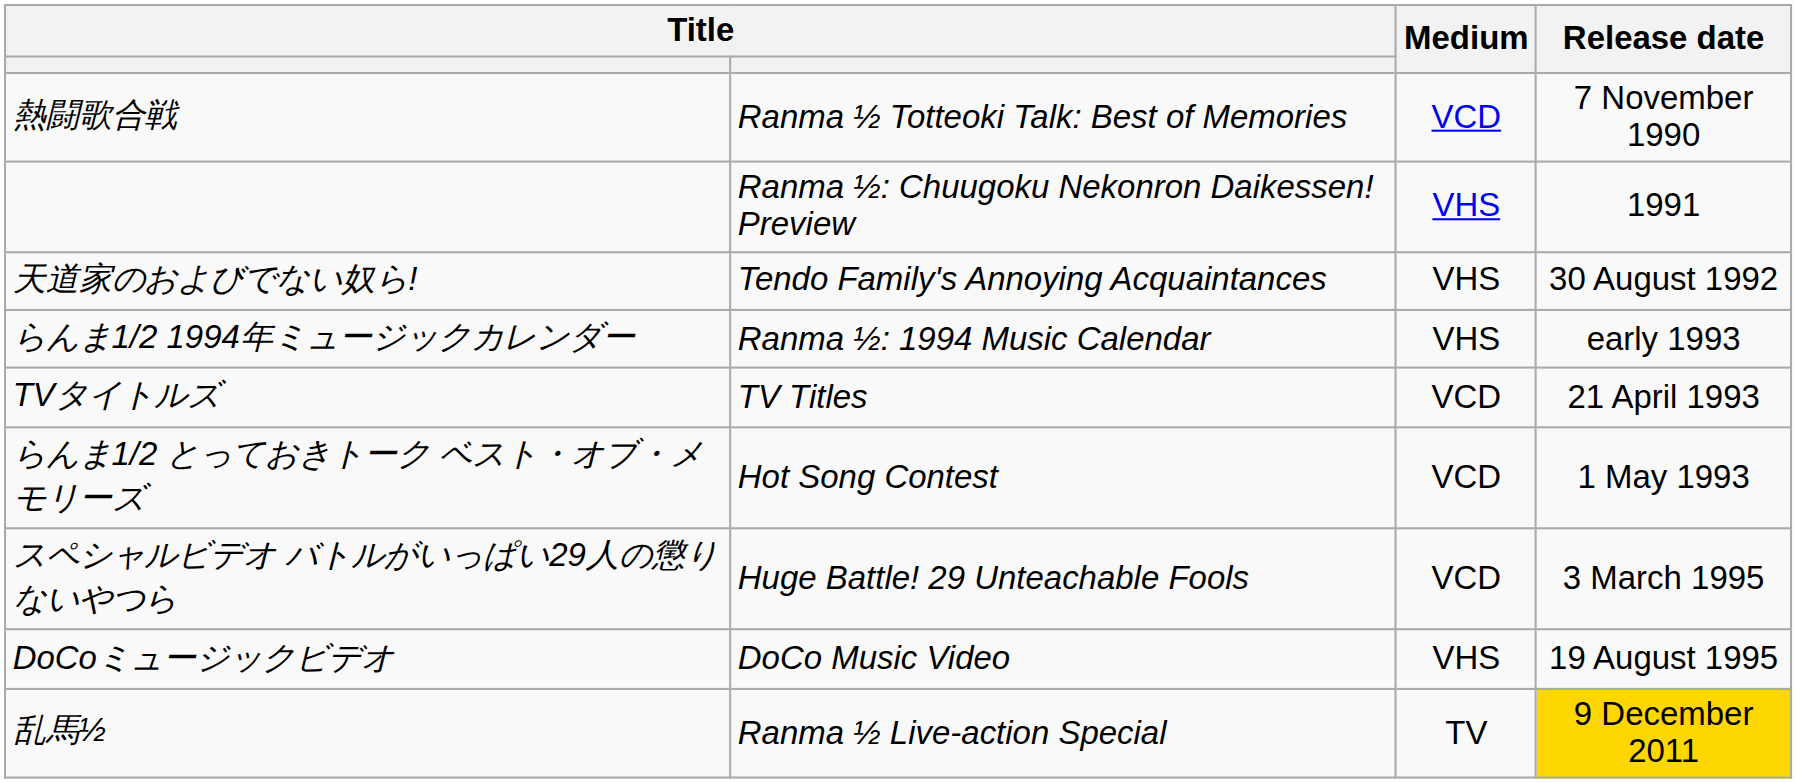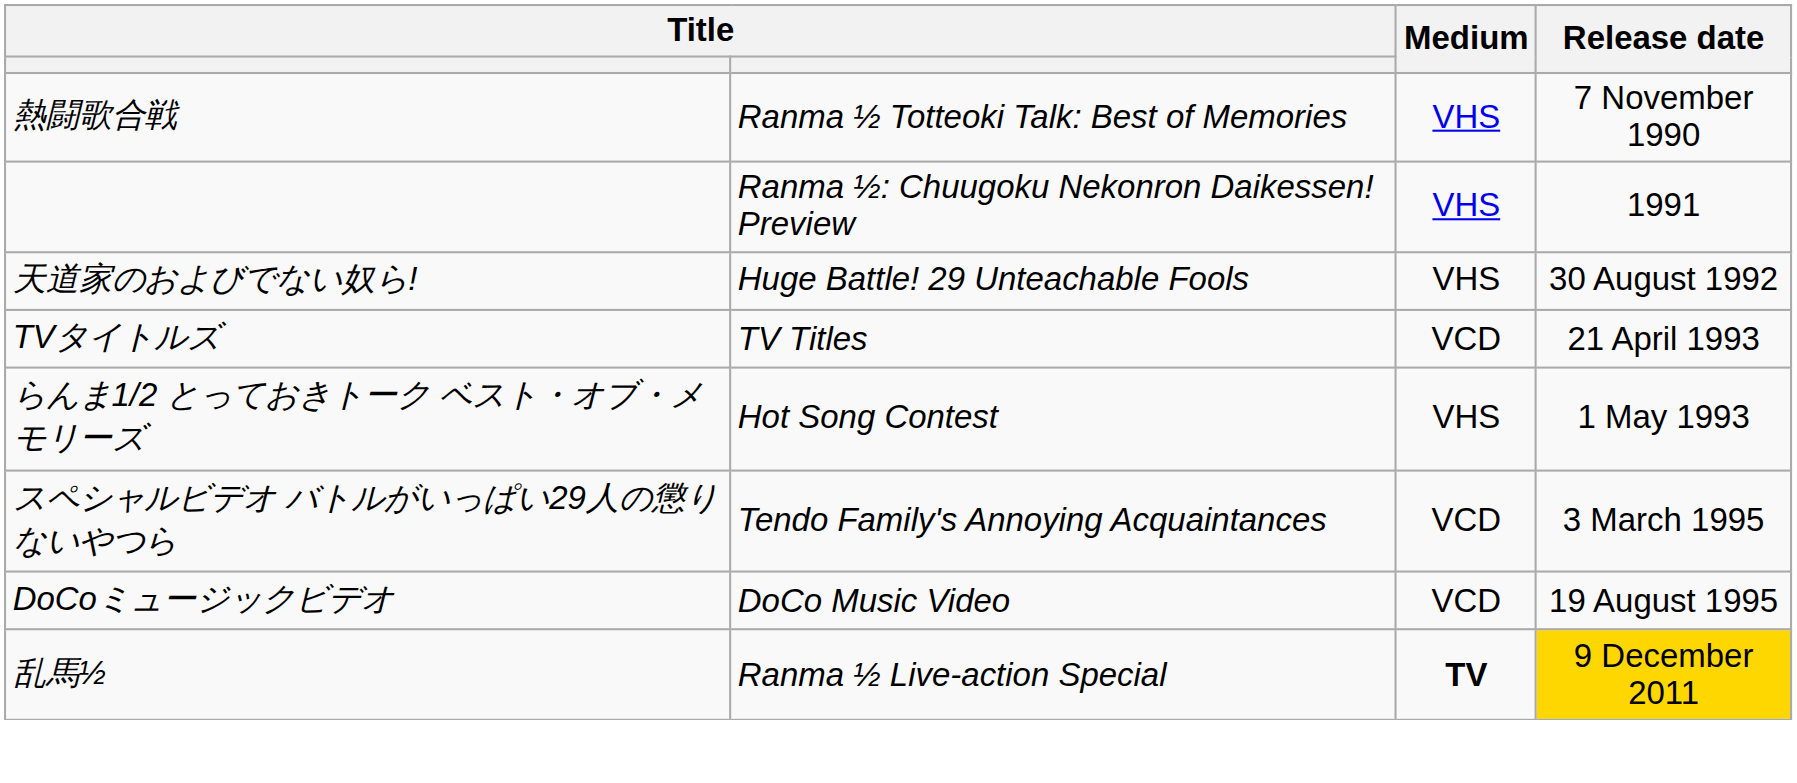熱闘歌合戦 | Medium: VCD -> VHS
天道家のおよびでない奴ら! | column 2: Tendo Family's Annoying Acquaintances -> Huge Battle! 29 Unteachable Fools
- row: らんま1/2 1994年ミュージックカレンダー | Ranma ½: 1994 Music Calendar | VHS | early 1993
らんま1/2 とっておきトーク ベスト・オブ・メモリーズ | Medium: VCD -> VHS
スペシャルビデオ バトルがいっぱい29人の懲りないやつら | column 2: Huge Battle! 29 Unteachable Fools -> Tendo Family's Annoying Acquaintances
DoCoミュージックビデオ | Medium: VHS -> VCD
乱馬½ | Medium: normal -> bold
